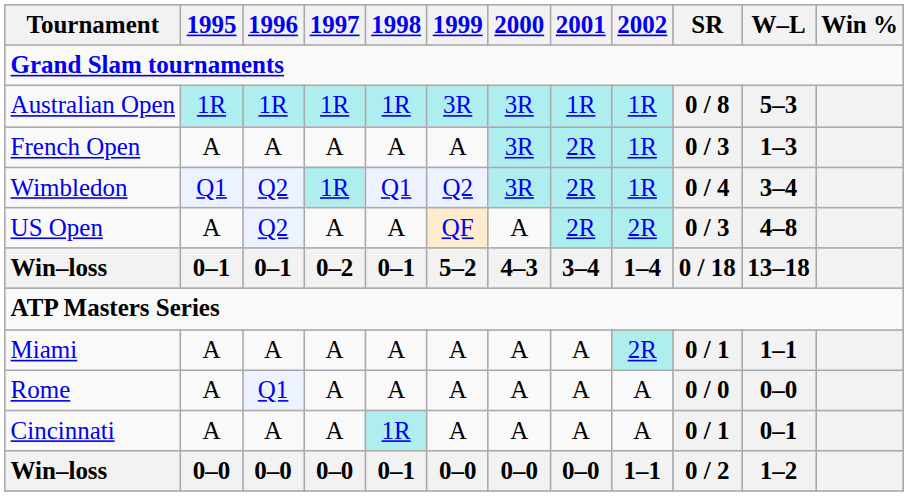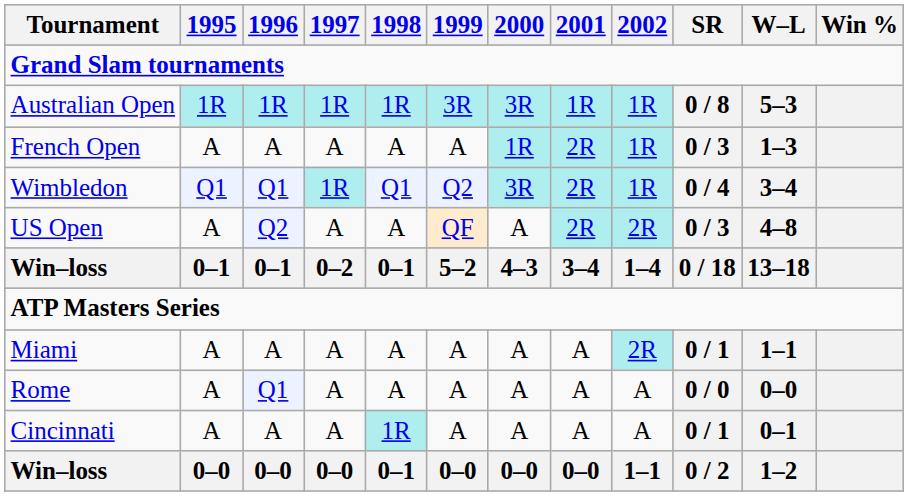French Open | 2000: 3R -> 1R
Wimbledon | 1996: Q2 -> Q1
